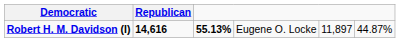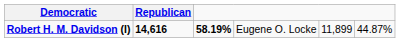Robert H. M. Davidson (I) | column 3: 55.13% -> 58.19%
Robert H. M. Davidson (I) | column 5: 11,897 -> 11,899
